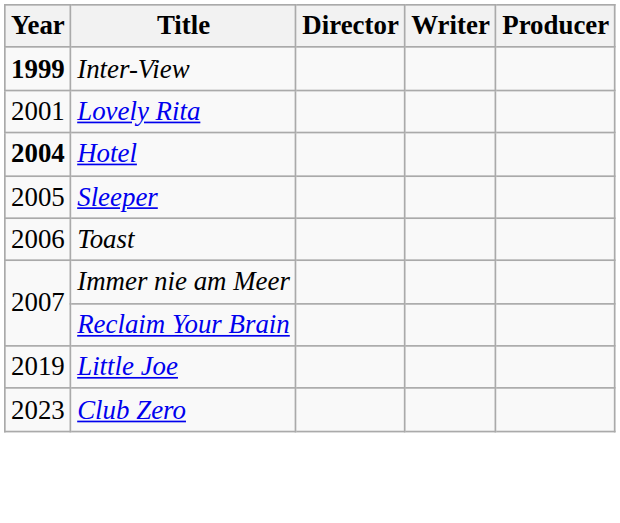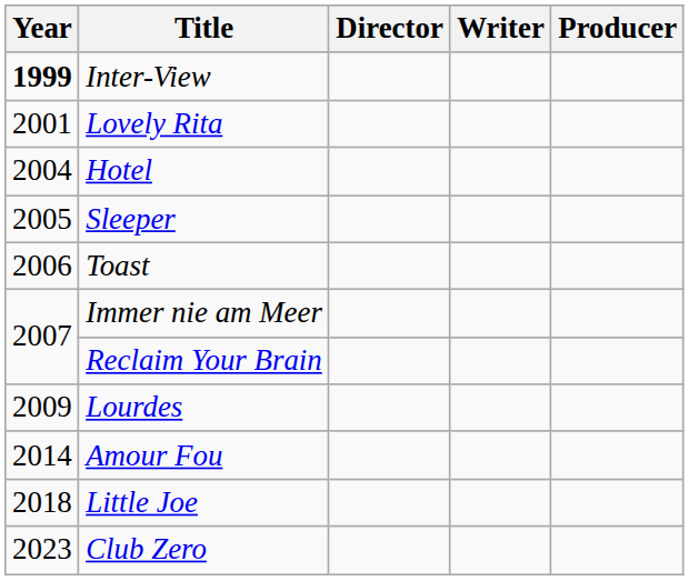Hotel | Year: bold -> normal
+ row: 2009 | Lourdes
+ row: 2014 | Amour Fou
Little Joe | Year: 2019 -> 2018
